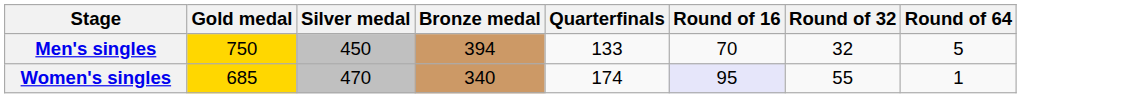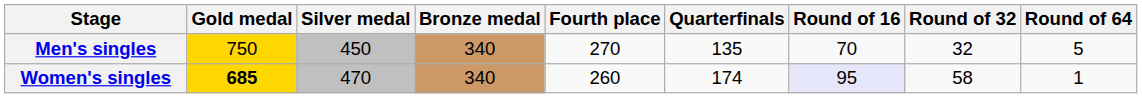+ column: Fourth place | 270 | 260
Men's singles | Bronze medal: 394 -> 340
Men's singles | Quarterfinals: 133 -> 135
Women's singles | Gold medal: normal -> bold
Women's singles | Round of 32: 55 -> 58
